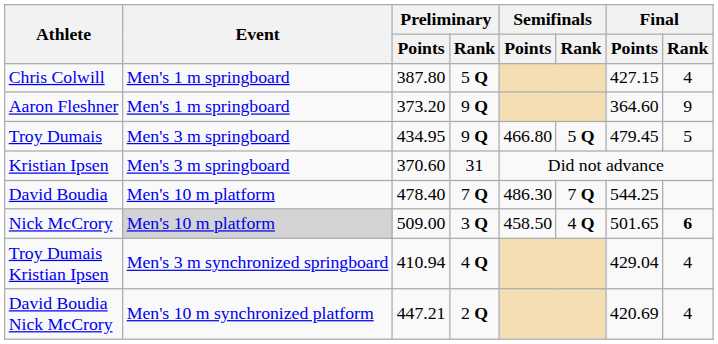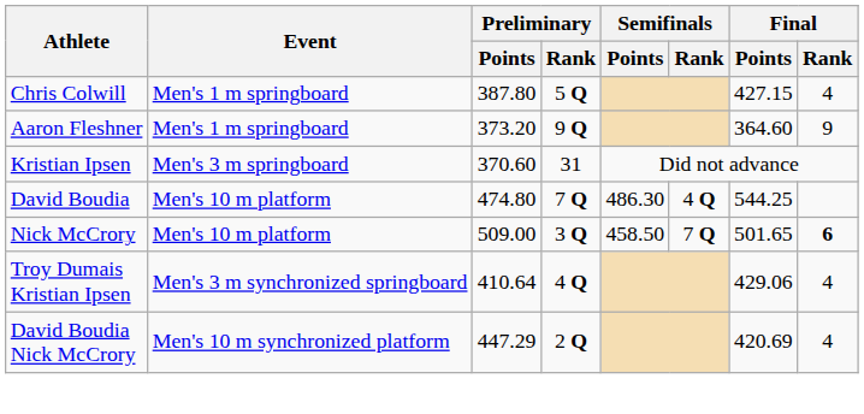- row: Troy Dumais | Men's 3 m springboard | 434.95 | 9 Q | 466.80 | 5 Q | 479.45 | 5
David Boudia | Preliminary / Points: 478.40 -> 474.80
David Boudia | Semifinals / Rank: 7 Q -> 4 Q
Nick McCrory | Event: lightgrey background -> no background
Nick McCrory | Semifinals / Rank: 4 Q -> 7 Q
Troy Dumais Kristian Ipsen | Preliminary / Points: 410.94 -> 410.64
Troy Dumais Kristian Ipsen | Final / Points: 429.04 -> 429.06
David Boudia Nick McCrory | Preliminary / Points: 447.21 -> 447.29
